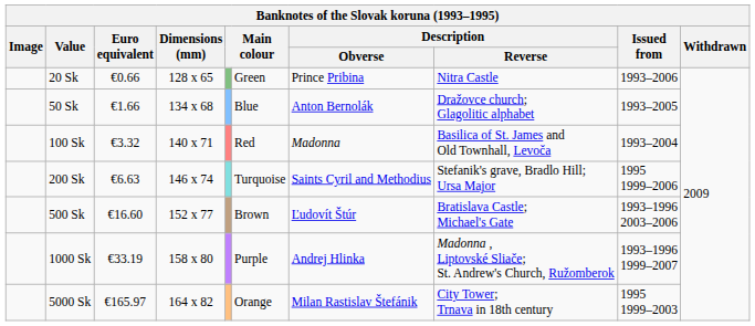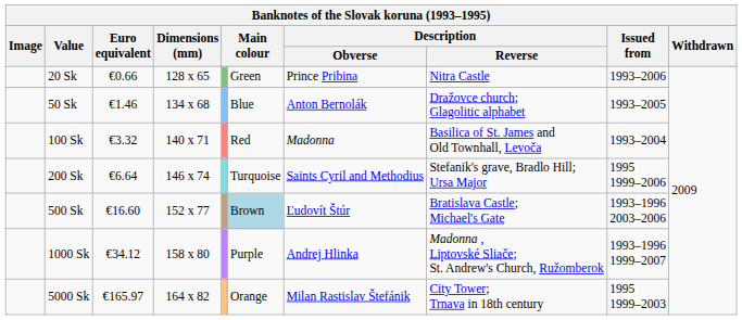50 Sk | Euro equivalent: €1.66 -> €1.46
200 Sk | Euro equivalent: €6.63 -> €6.64
500 Sk | column 6: no background -> lightblue background
1000 Sk | Euro equivalent: €33.19 -> €34.12
